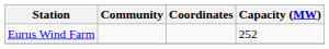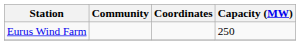Eurus Wind Farm | Capacity (MW): 252 -> 250
